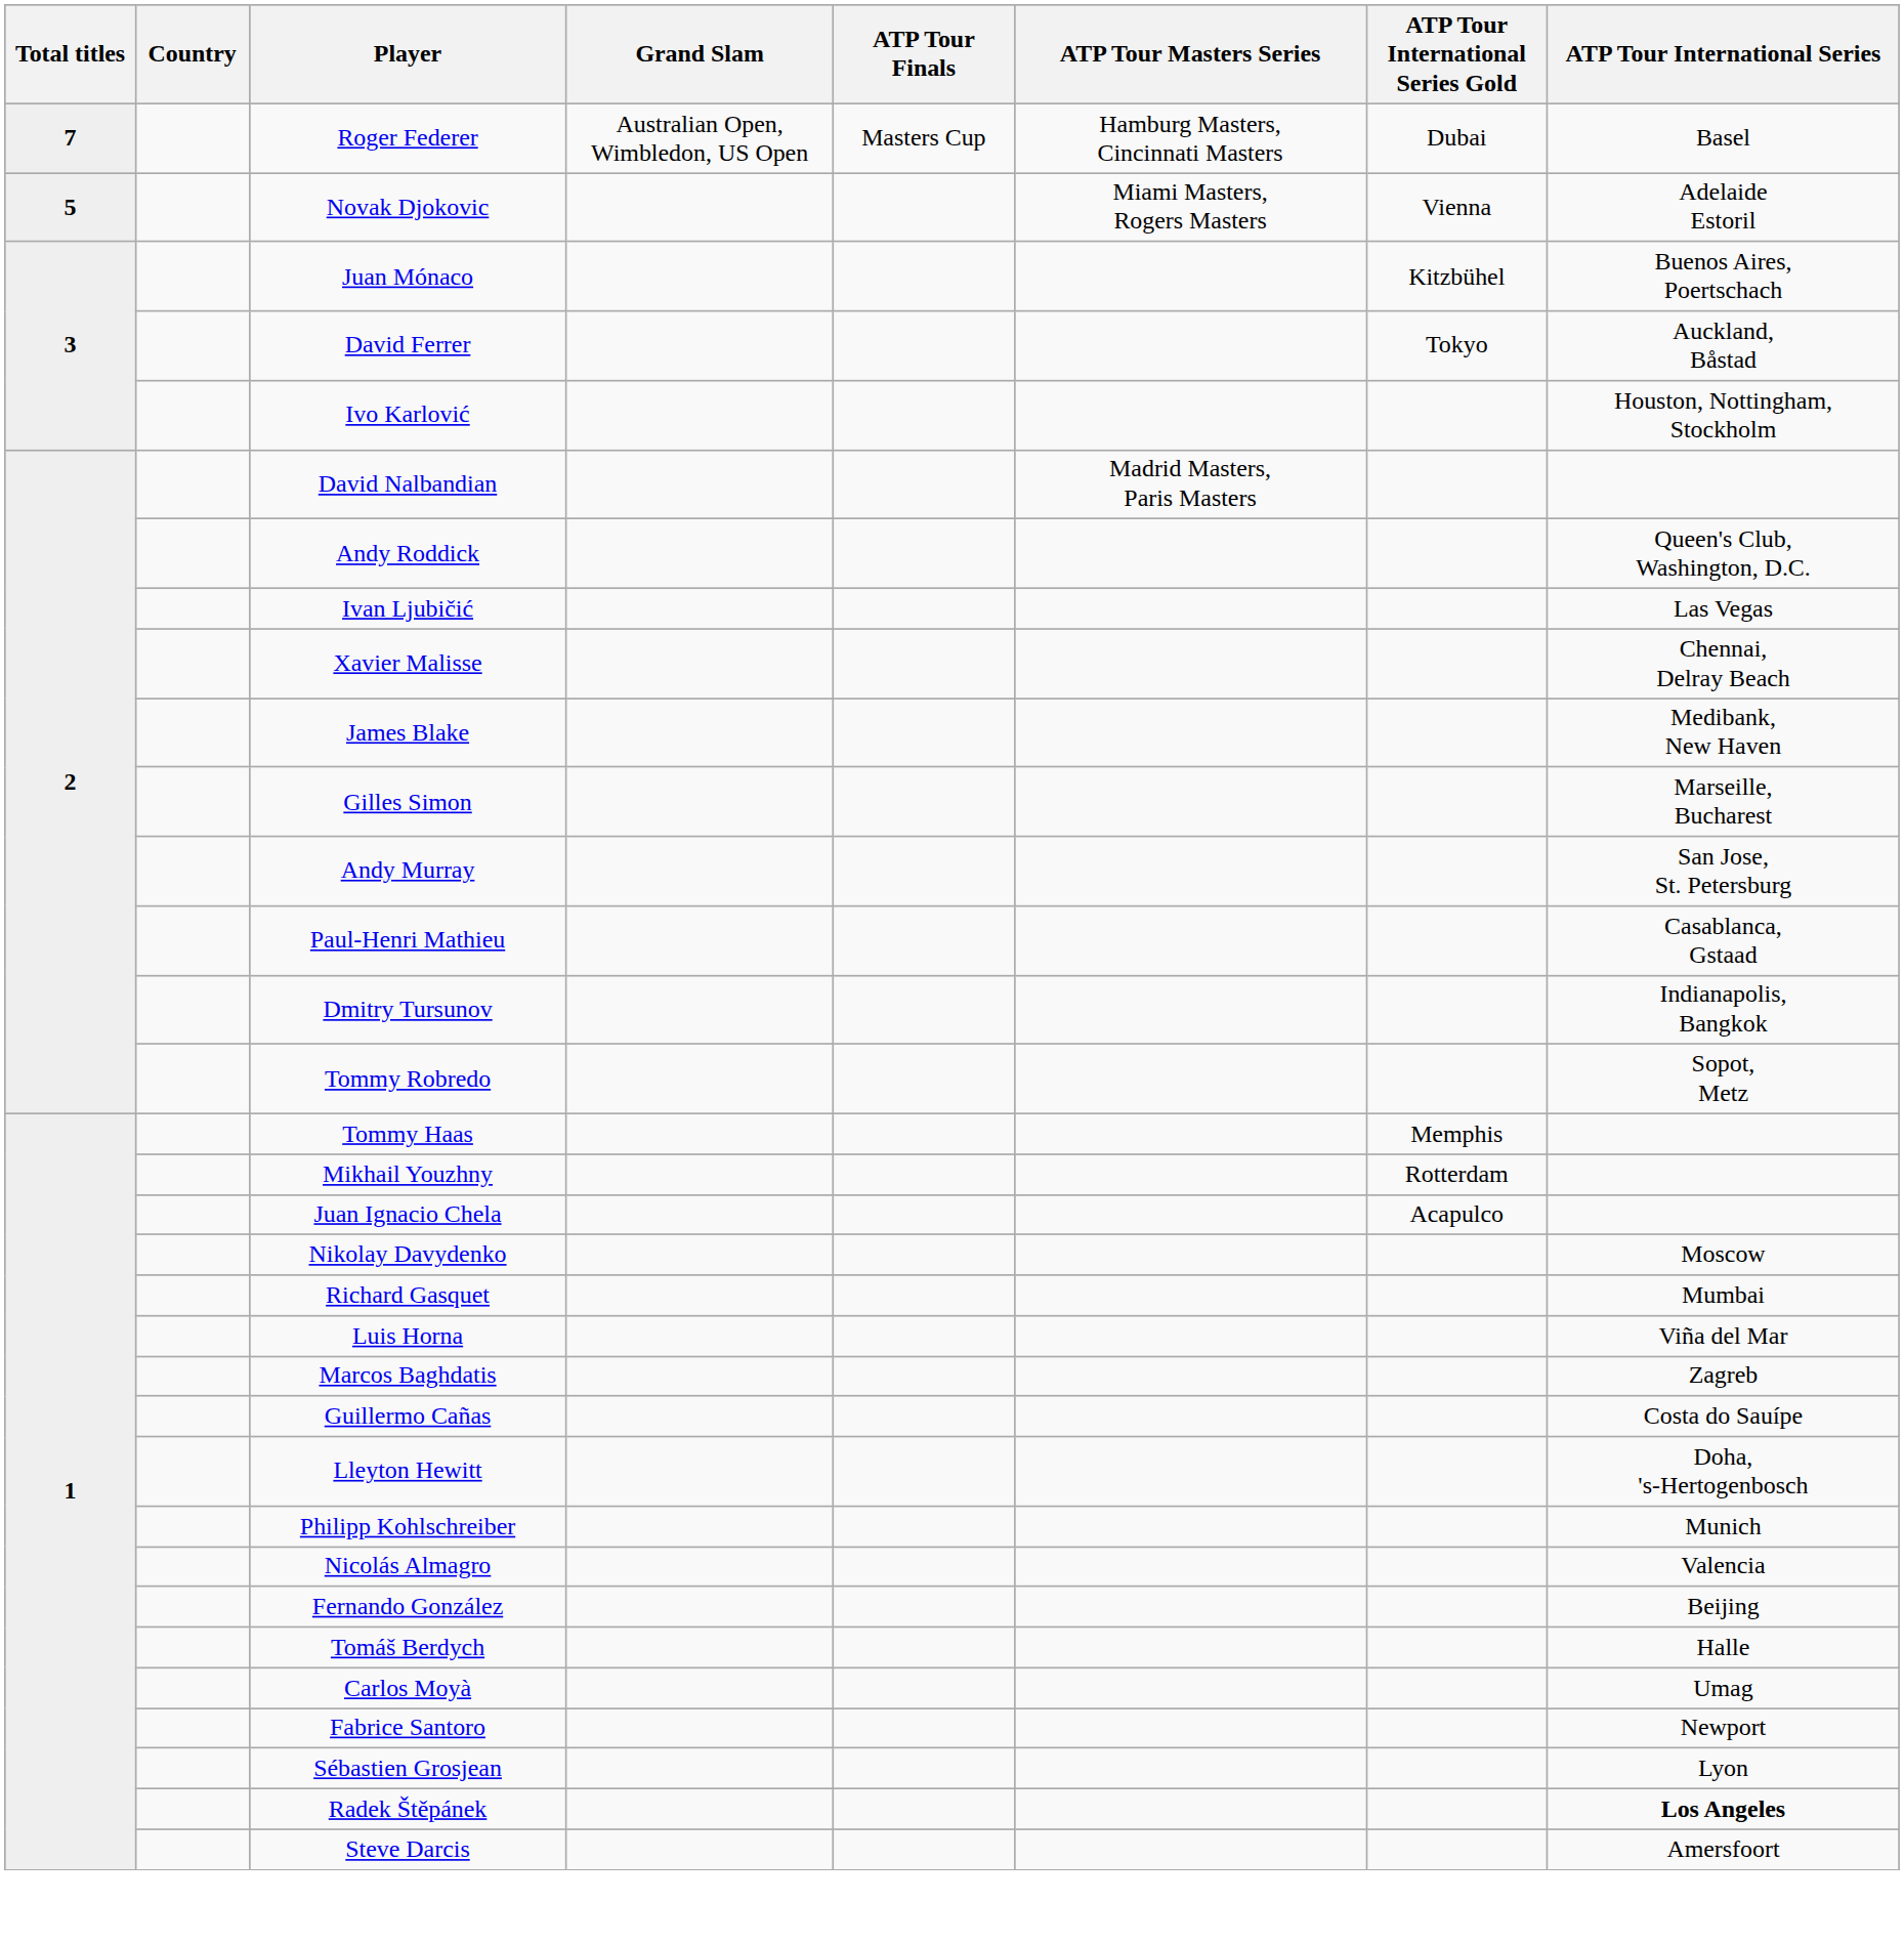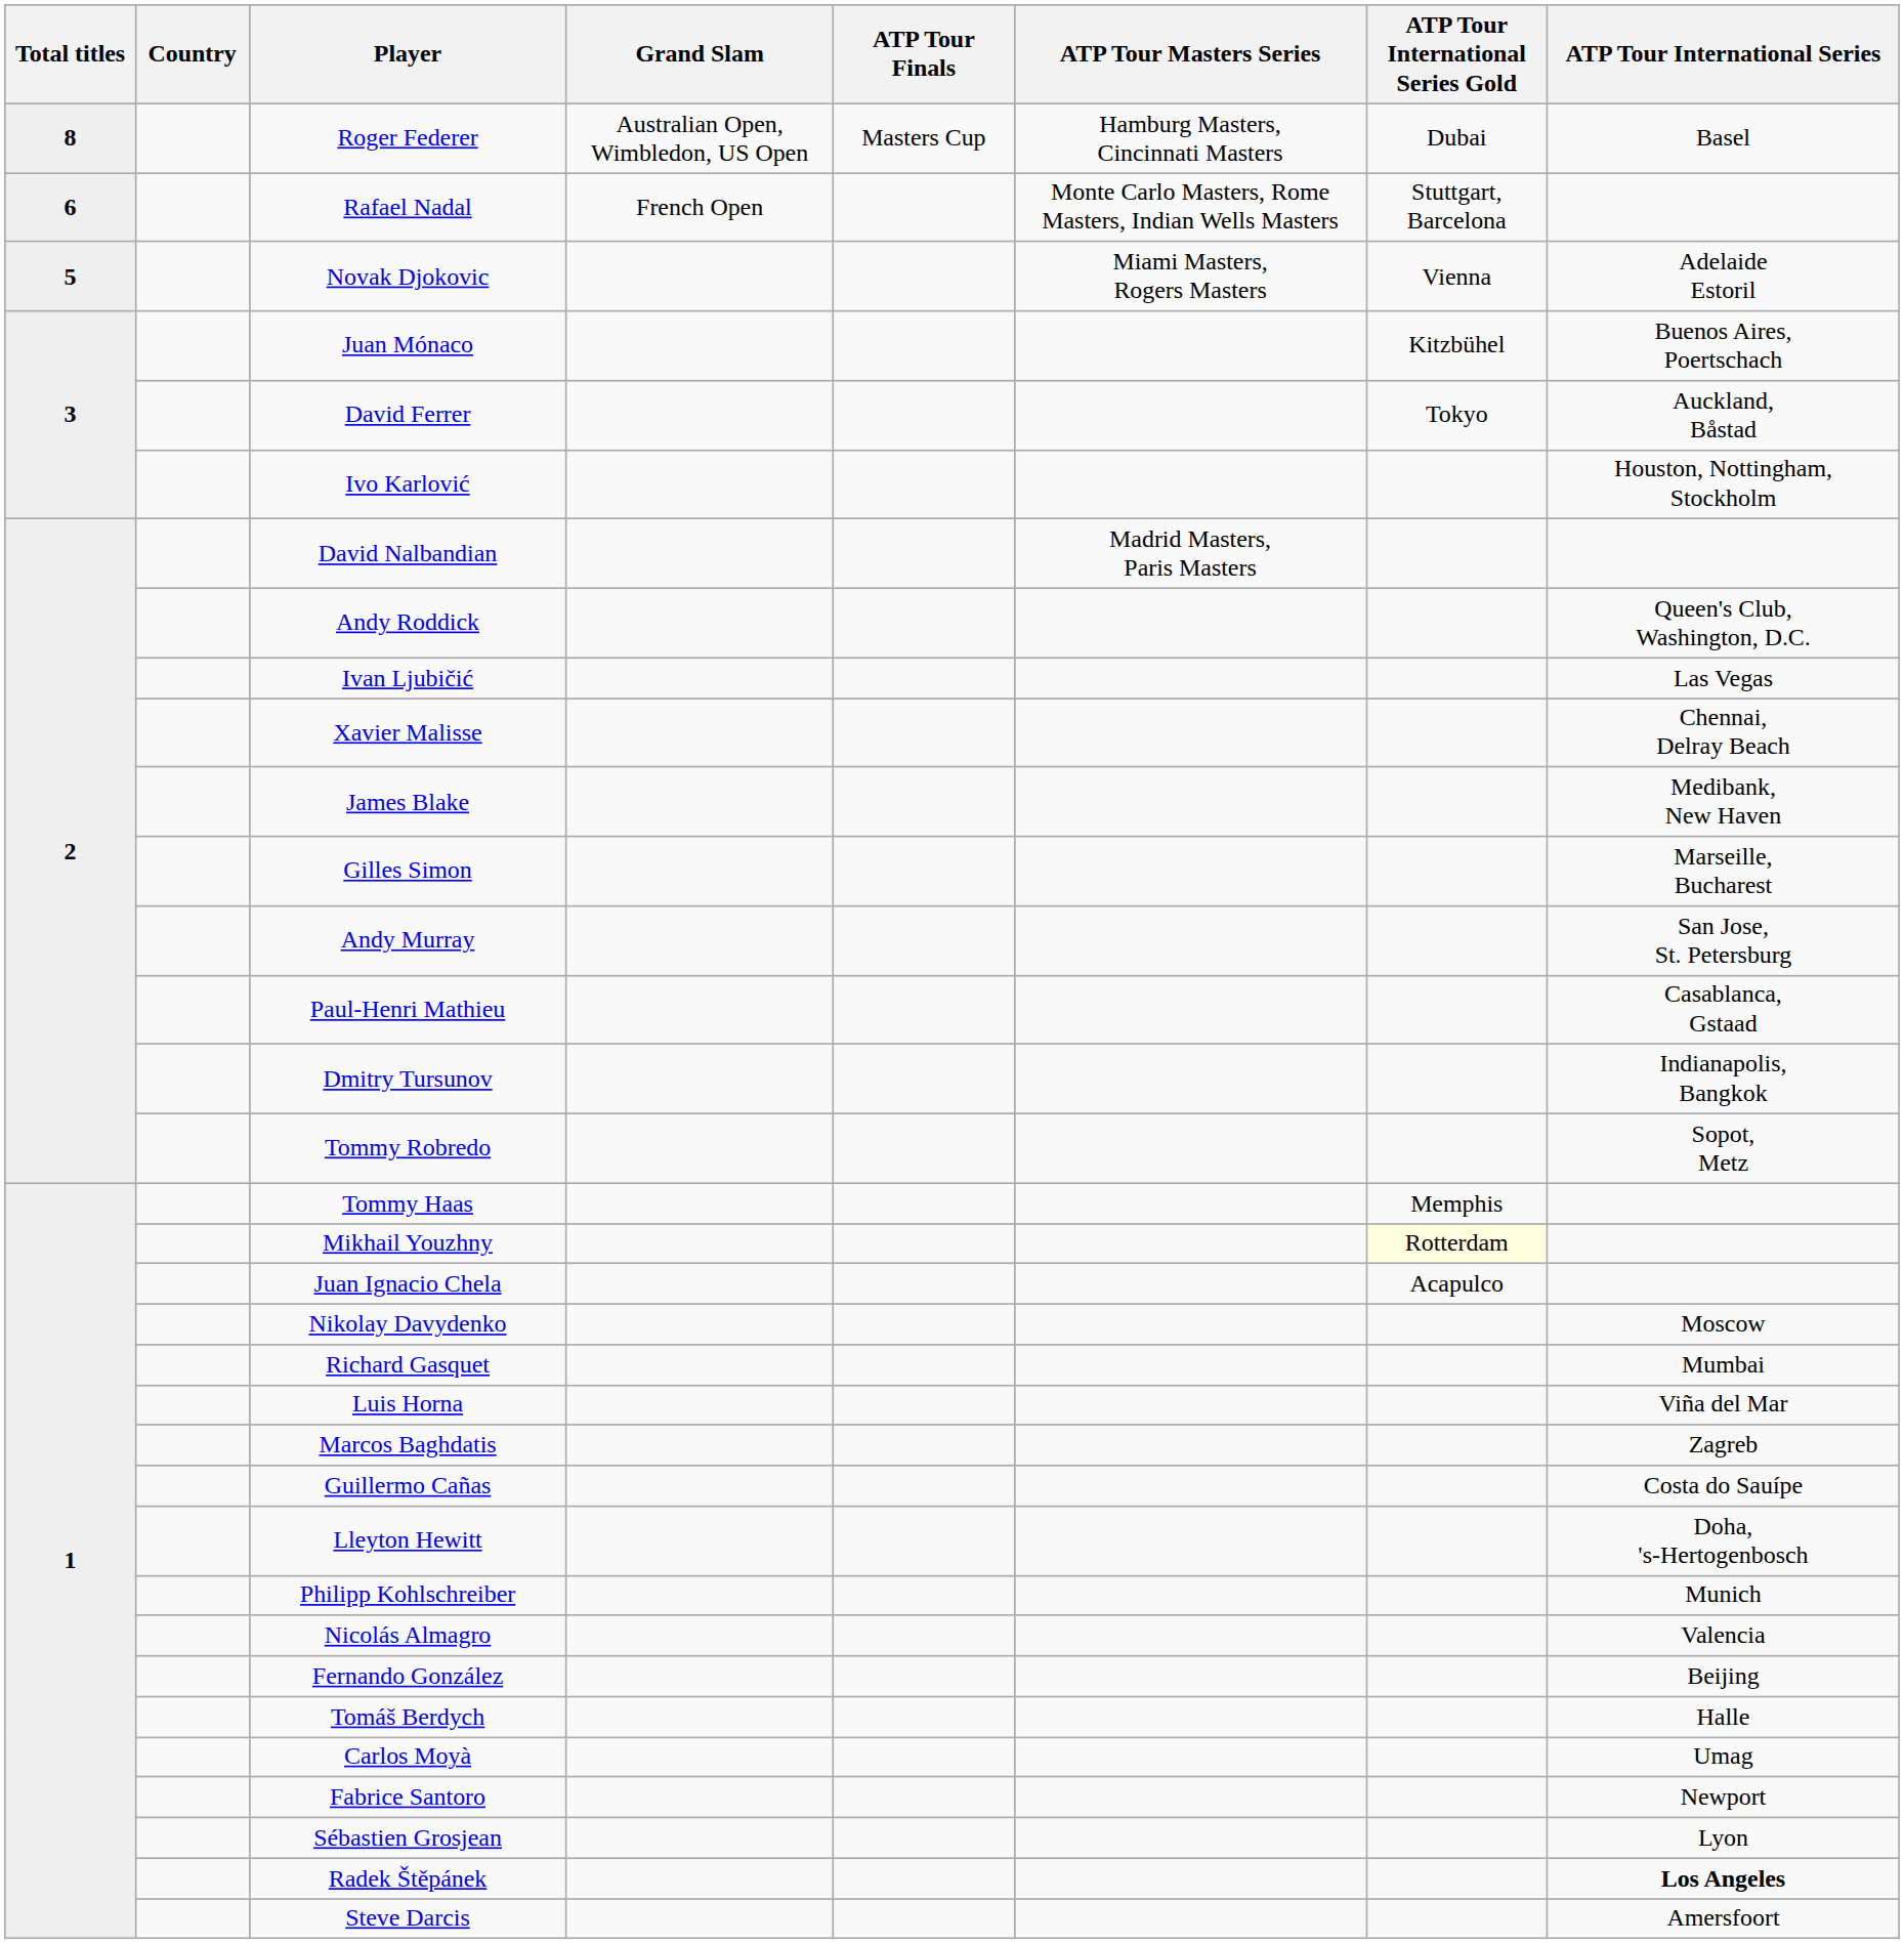Roger Federer | Total titles: 7 -> 8
+ row: 6 | Rafael Nadal | French Open | Monte Carlo Masters, Rome Masters, Indian Wells Masters | Stuttgart, Barcelona
Mikhail Youzhny | ATP Tour International Series Gold: no background -> lightyellow background
